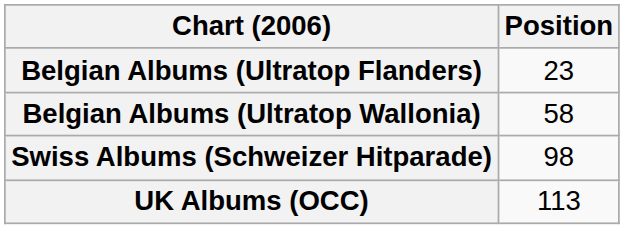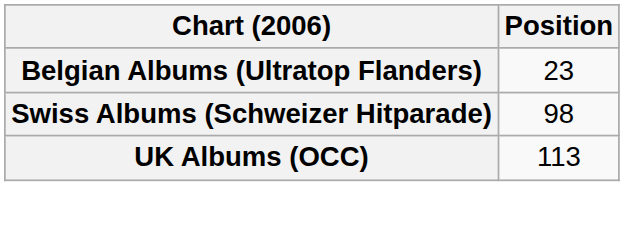- row: Belgian Albums (Ultratop Wallonia) | 58
